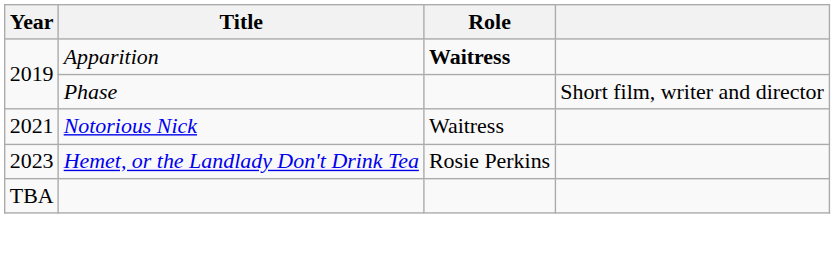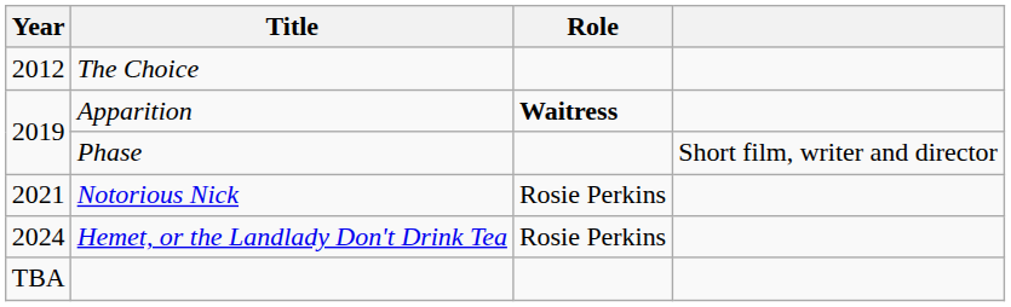+ row: 2012 | The Choice
Notorious Nick | Role: Waitress -> Rosie Perkins
Hemet, or the Landlady Don't Drink Tea | Year: 2023 -> 2024
